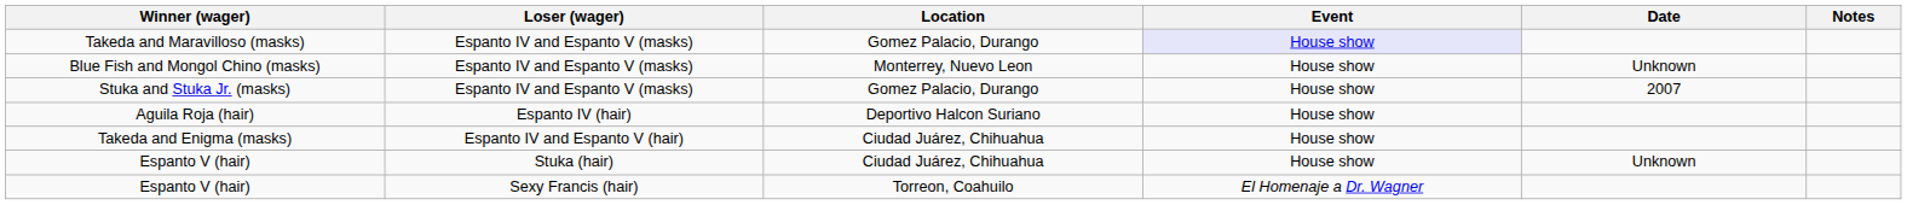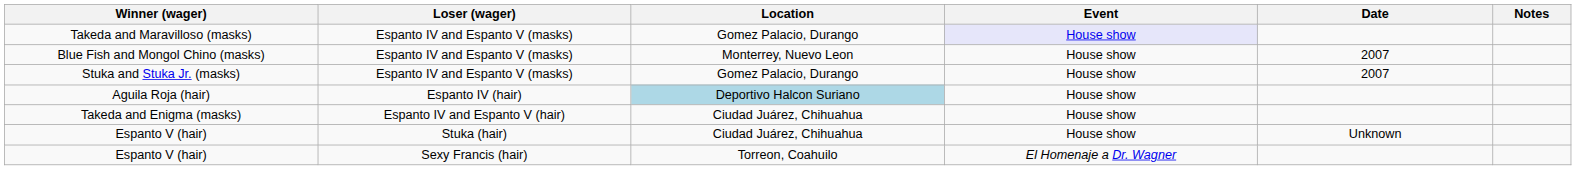Blue Fish and Mongol Chino (masks) | Date: Unknown -> 2007
Aguila Roja (hair) | Location: no background -> lightblue background
